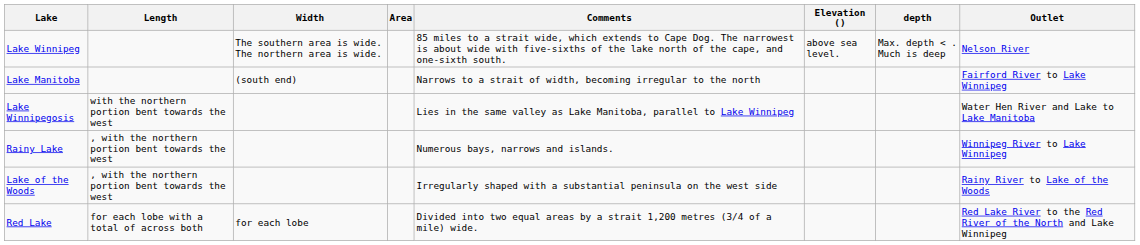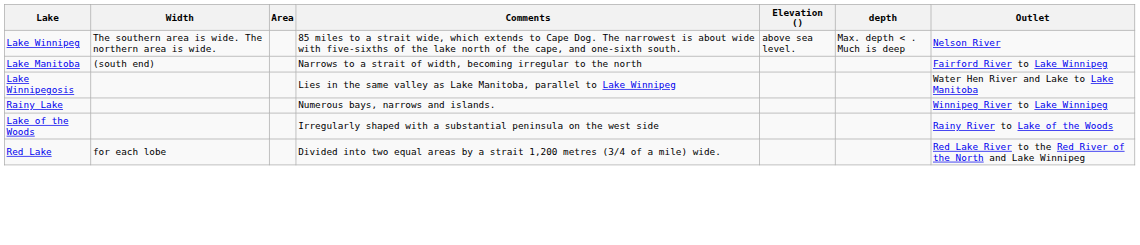- column: Length | with the northern portion bent towards the west | , with the northern portion bent towards the west | , with the northern portion bent towards the west | for each lobe with a total of across both
